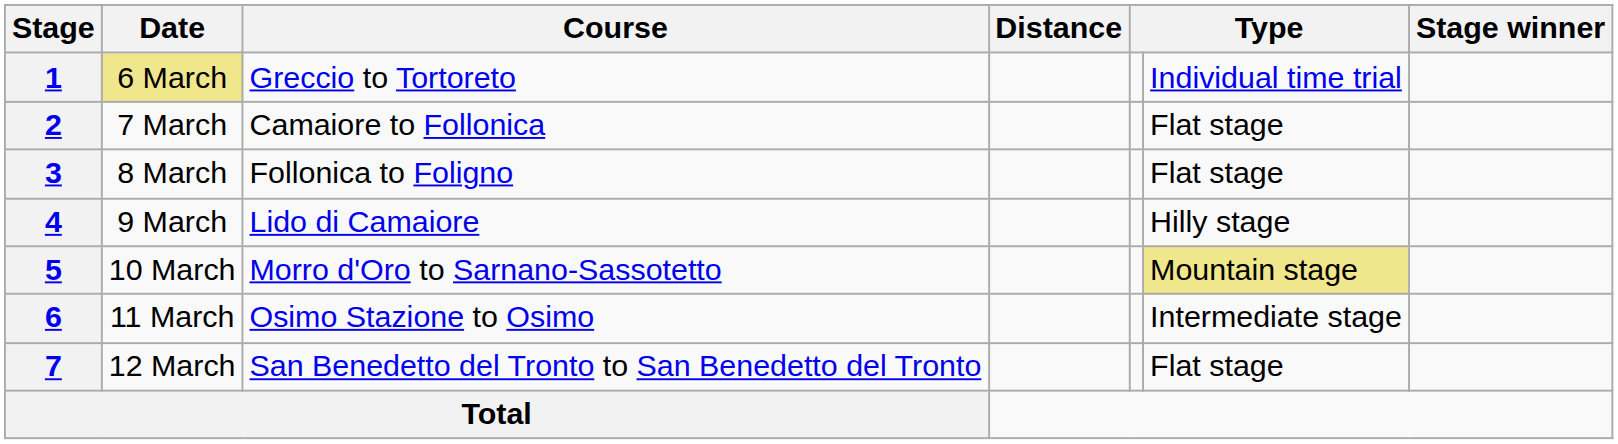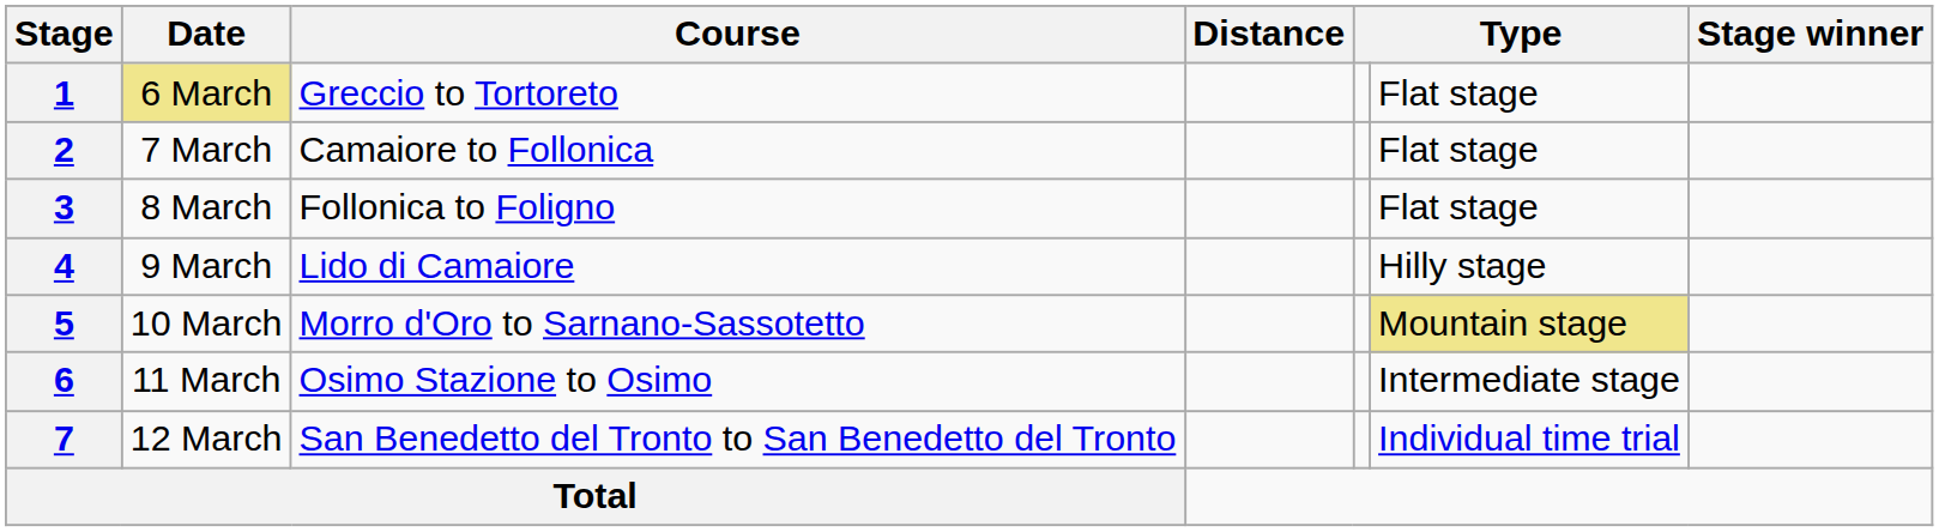1 | column 6: Individual time trial -> Flat stage
7 | column 6: Flat stage -> Individual time trial
